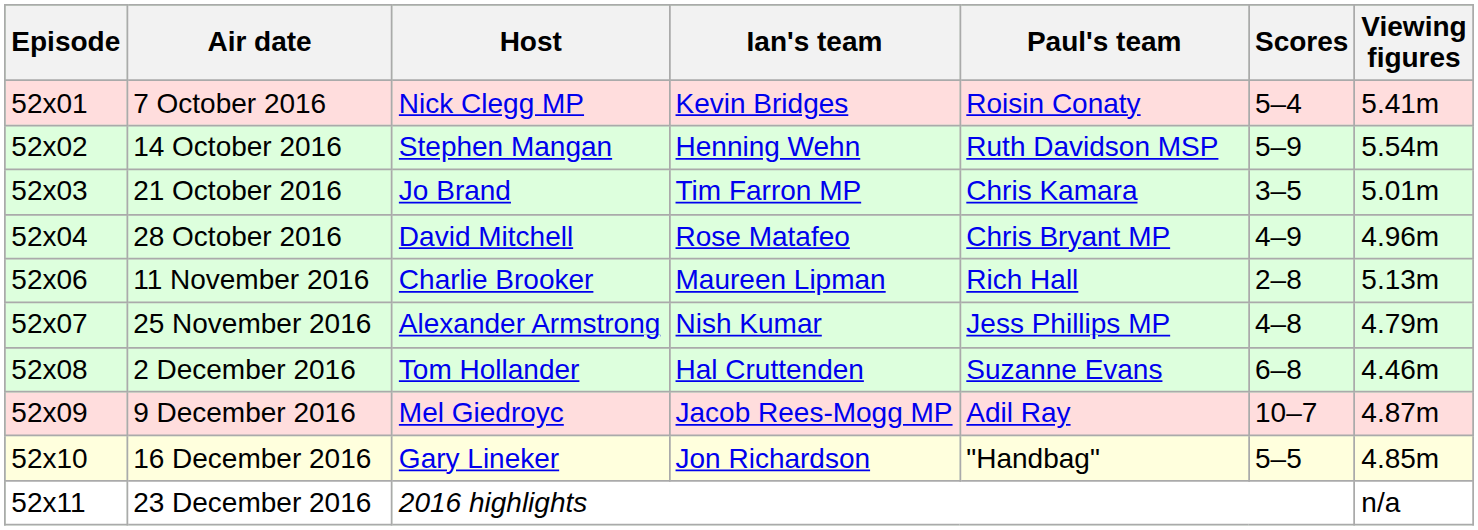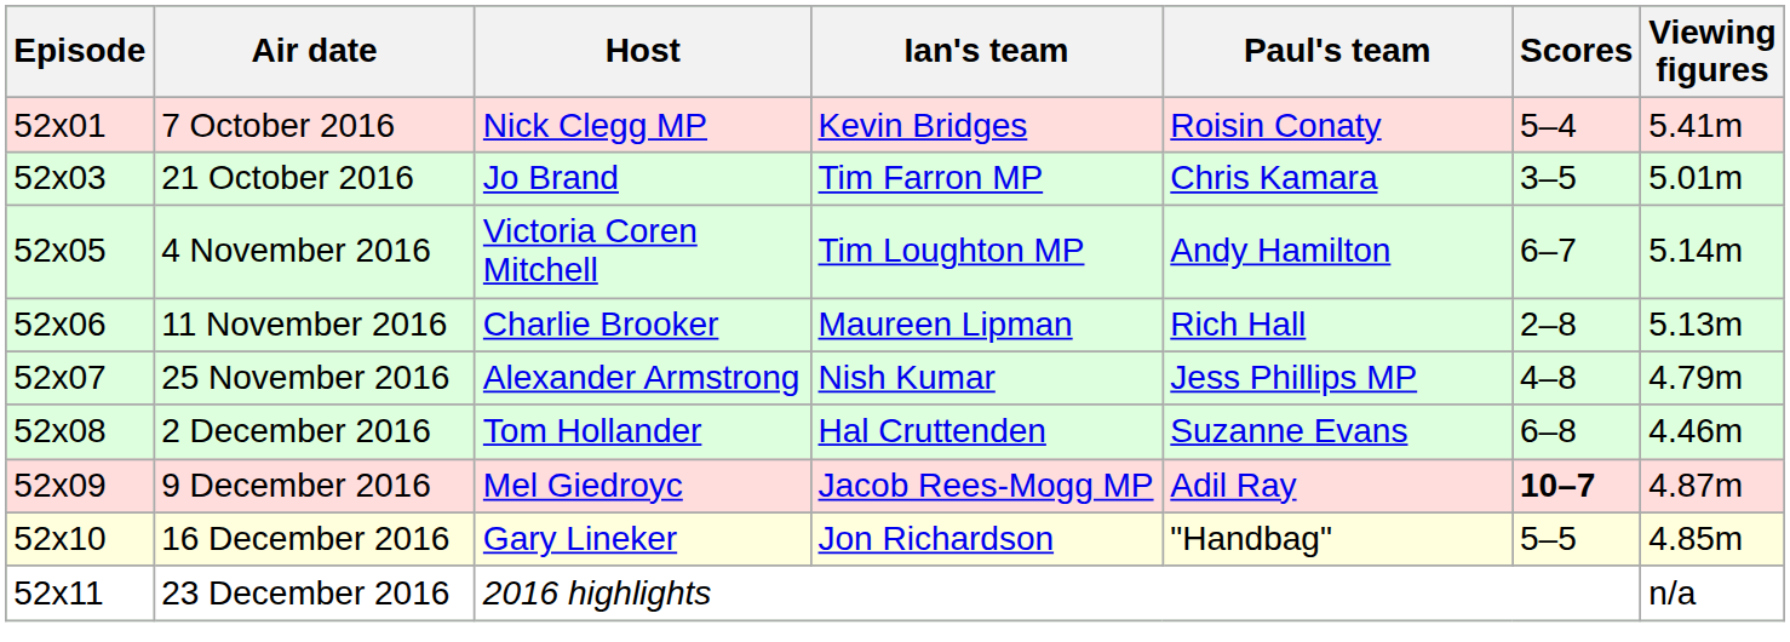- row: 52x02 | 14 October 2016 | Stephen Mangan | Henning Wehn | Ruth Davidson MSP | 5–9 | 5.54m
- row: 52x04 | 28 October 2016 | David Mitchell | Rose Matafeo | Chris Bryant MP | 4–9 | 4.96m
+ row: 52x05 | 4 November 2016 | Victoria Coren Mitchell | Tim Loughton MP | Andy Hamilton | 6–7 | 5.14m
9 December 2016 | Scores: normal -> bold
